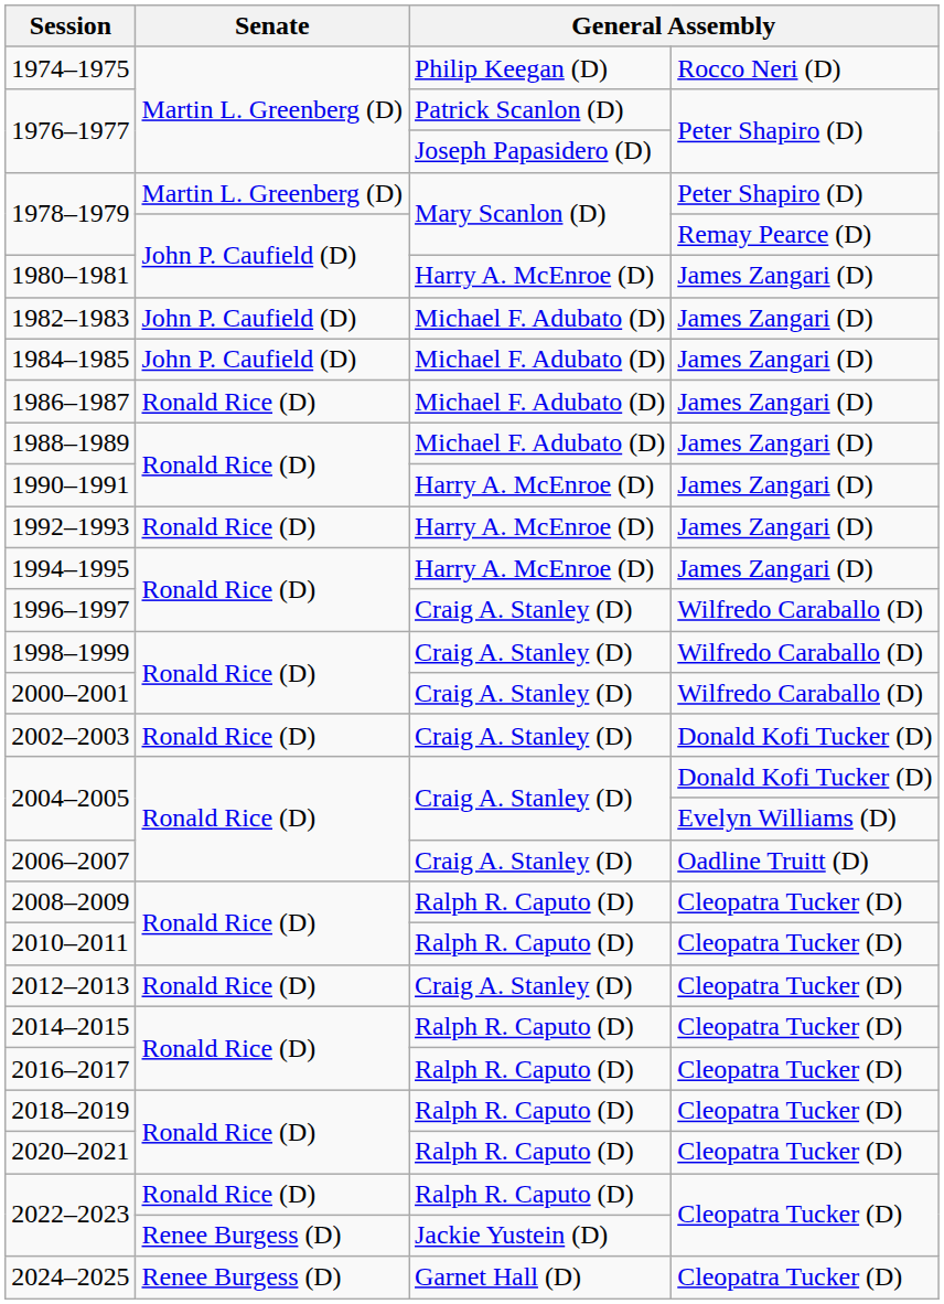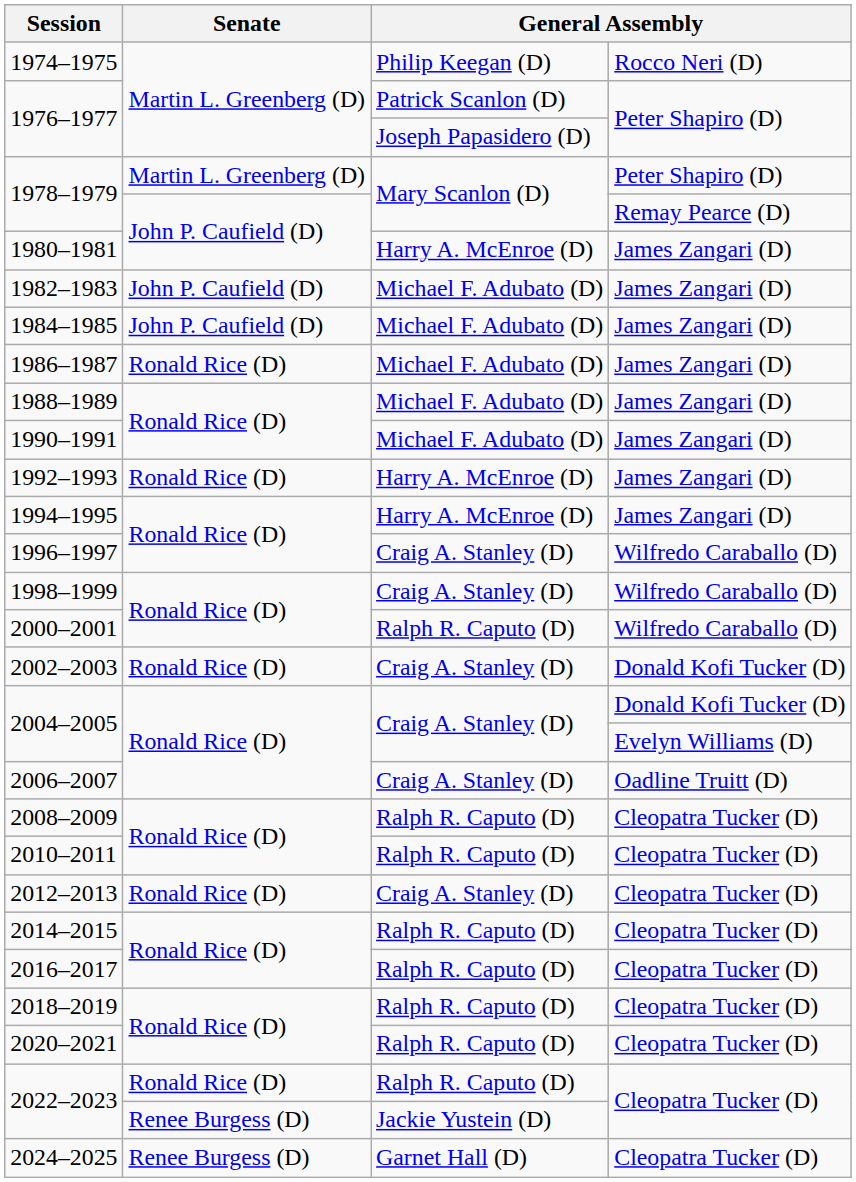1990–1991 | column 3: Harry A. McEnroe (D) -> Michael F. Adubato (D)
2000–2001 | column 3: Craig A. Stanley (D) -> Ralph R. Caputo (D)
